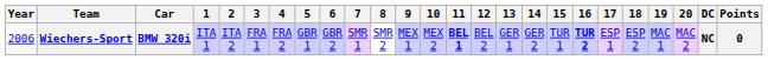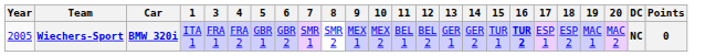- column: 2 | ITA 2
Wiechers-Sport | Year: 2006 -> 2005
Wiechers-Sport | 11: bold -> normal
